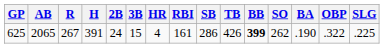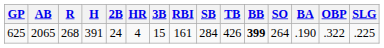columns swapped: 3B <-> HR
625 | R: 267 -> 268
625 | SB: 286 -> 284
625 | SO: 262 -> 264
